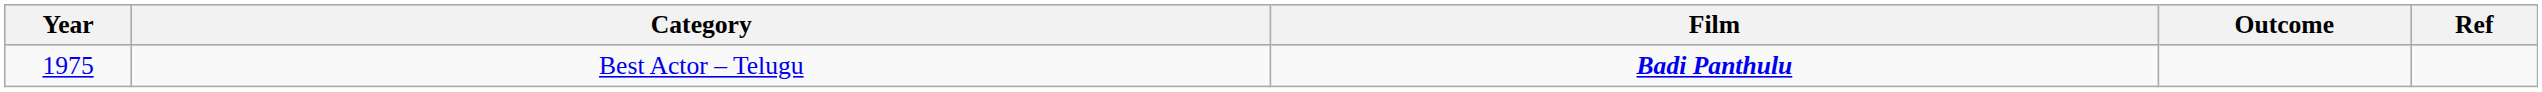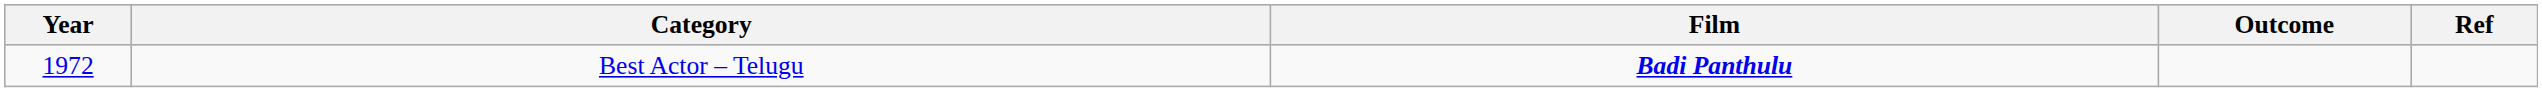Best Actor – Telugu | Year: 1975 -> 1972
